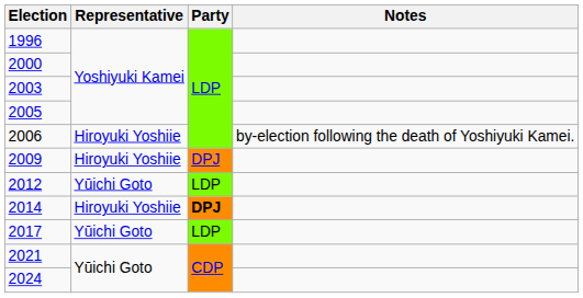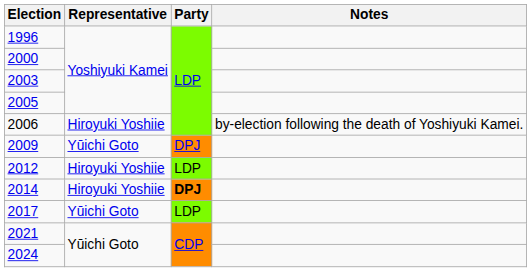2009 | Representative: Hiroyuki Yoshiie -> Yūichi Goto
2012 | Representative: Yūichi Goto -> Hiroyuki Yoshiie
